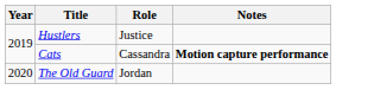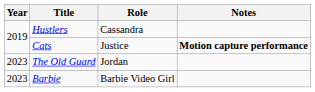Hustlers | Role: Justice -> Cassandra
Cats | Role: Cassandra -> Justice
The Old Guard | Year: 2020 -> 2023
+ row: 2023 | Barbie | Barbie Video Girl
